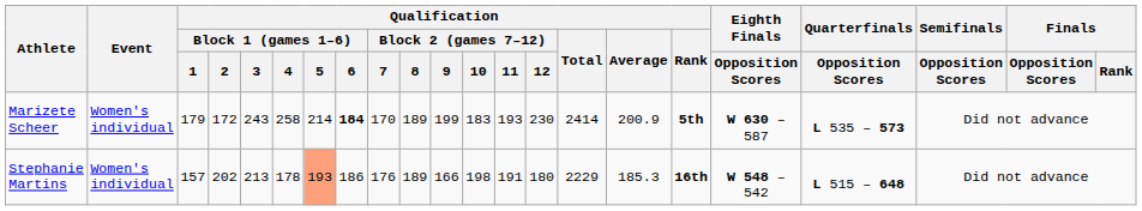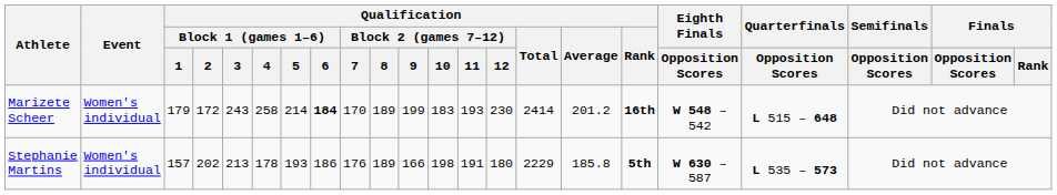Marizete Scheer | Qualification / Average: 200.9 -> 201.2
Marizete Scheer | Qualification / Rank: 5th -> 16th
Marizete Scheer | Eighth Finals / Opposition Scores: W 630 – 587 -> W 548 – 542
Marizete Scheer | Quarterfinals / Opposition Scores: L 535 – 573 -> L 515 – 648
Stephanie Martins | Qualification / Block 1 (games 1–6) / 5: lightsalmon background -> no background
Stephanie Martins | Qualification / Average: 185.3 -> 185.8
Stephanie Martins | Qualification / Rank: 16th -> 5th
Stephanie Martins | Eighth Finals / Opposition Scores: W 548 – 542 -> W 630 – 587
Stephanie Martins | Quarterfinals / Opposition Scores: L 515 – 648 -> L 535 – 573
